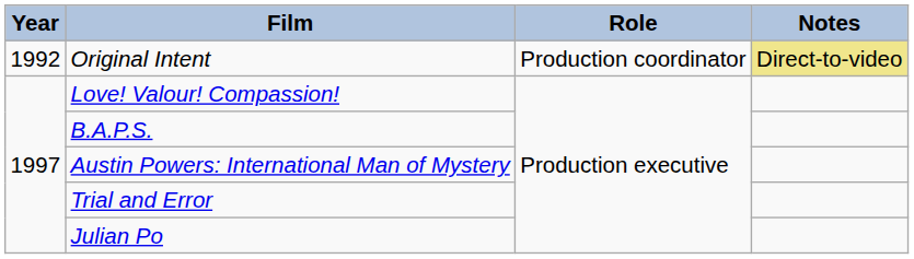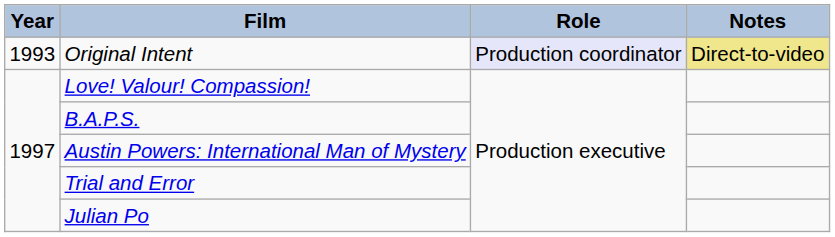Original Intent | Year: 1992 -> 1993
Original Intent | Role: no background -> lavender background
